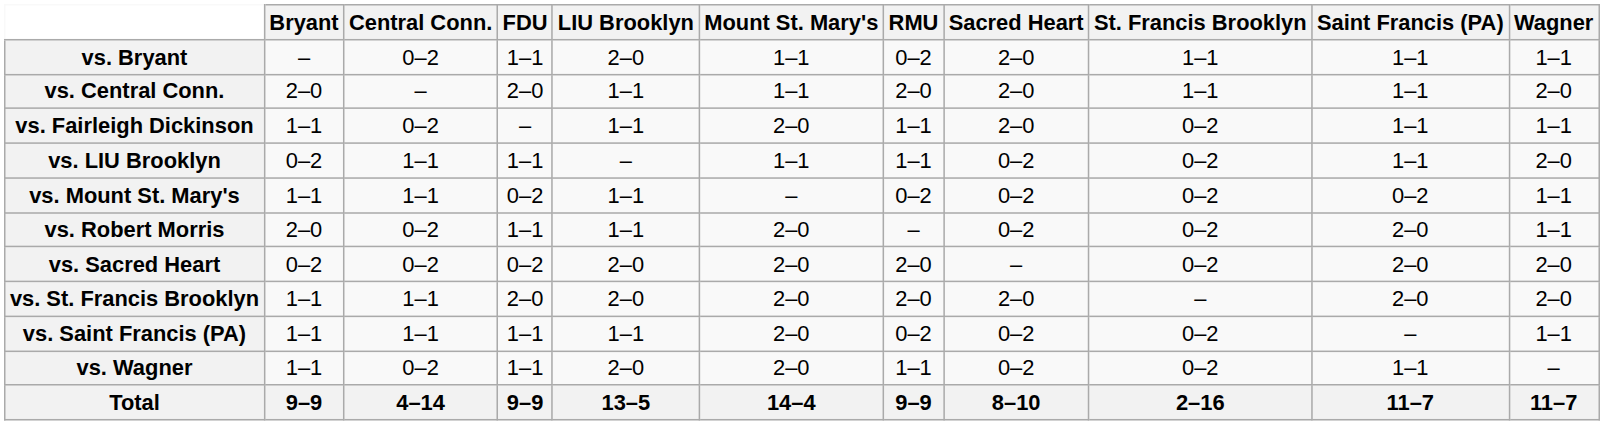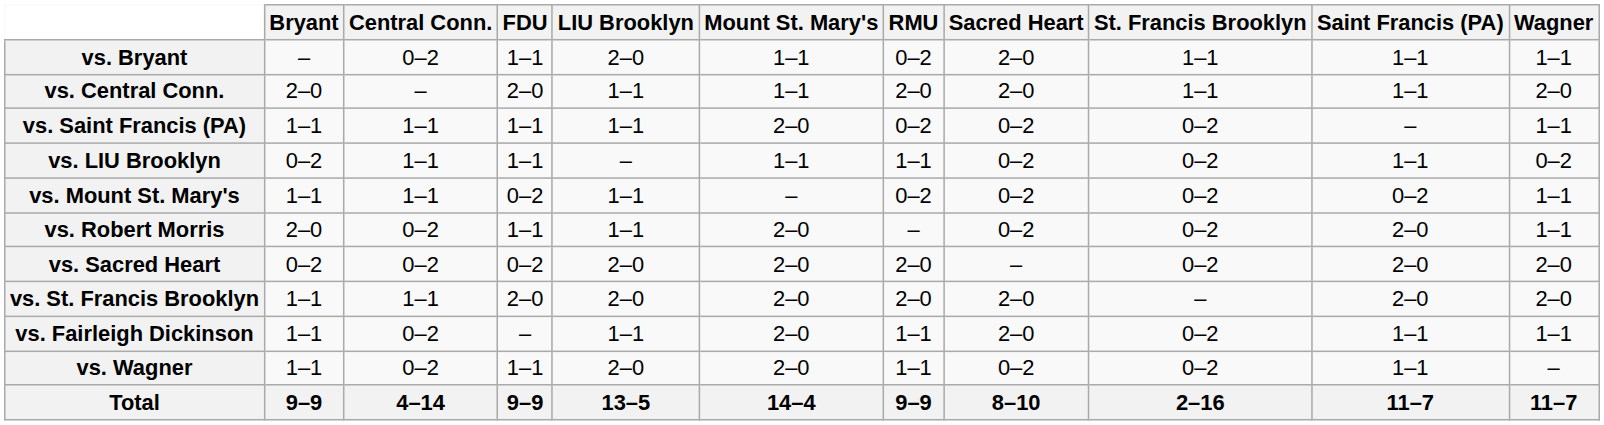rows swapped: vs. Fairleigh Dickinson <-> vs. Saint Francis (PA)
vs. LIU Brooklyn | Wagner: 2–0 -> 0–2
